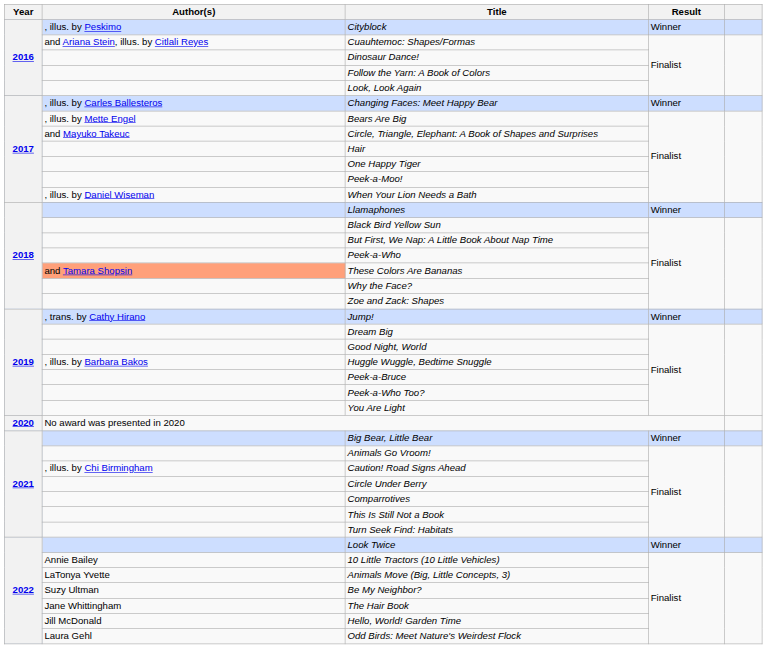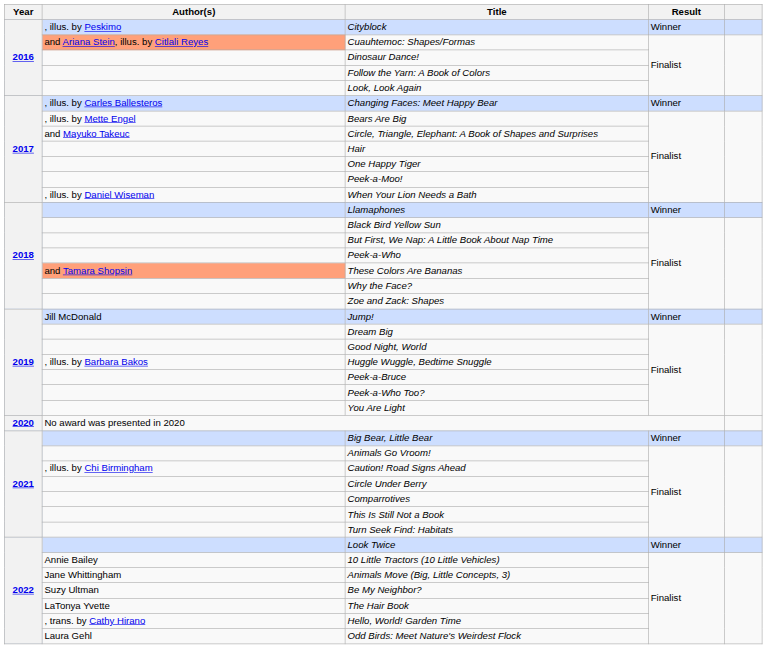Cuauhtemoc: Shapes/Formas | Author(s): no background -> lightsalmon background
Jump! | Author(s): , trans. by Cathy Hirano -> Jill McDonald
Animals Move (Big, Little Concepts, 3) | Author(s): LaTonya Yvette -> Jane Whittingham
The Hair Book | Author(s): Jane Whittingham -> LaTonya Yvette
Hello, World! Garden Time | Author(s): Jill McDonald -> , trans. by Cathy Hirano
